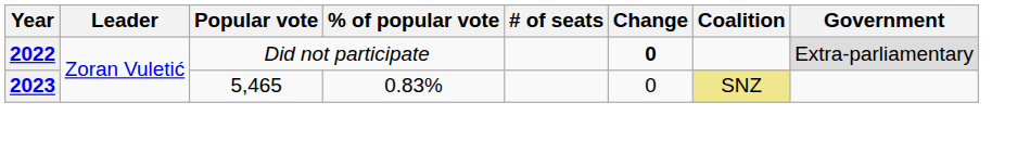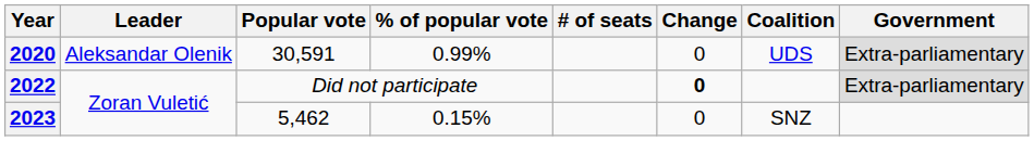+ row: 2020 | Aleksandar Olenik | 30,591 | 0.99% | 0 | UDS | Extra-parliamentary
2023 | Popular vote: 5,465 -> 5,462
2023 | % of popular vote: 0.83% -> 0.15%
2023 | Coalition: khaki background -> no background
